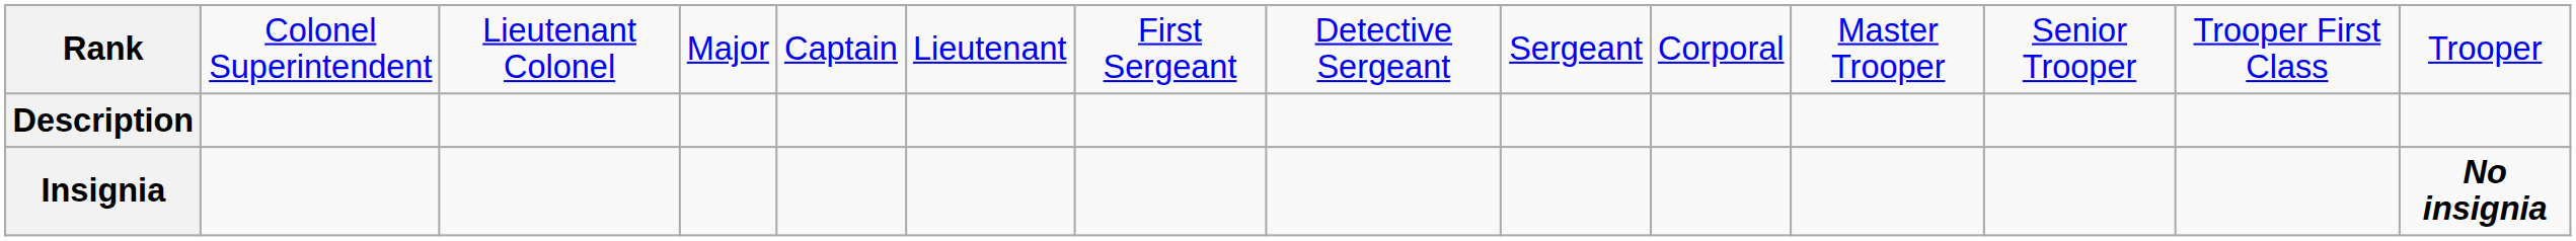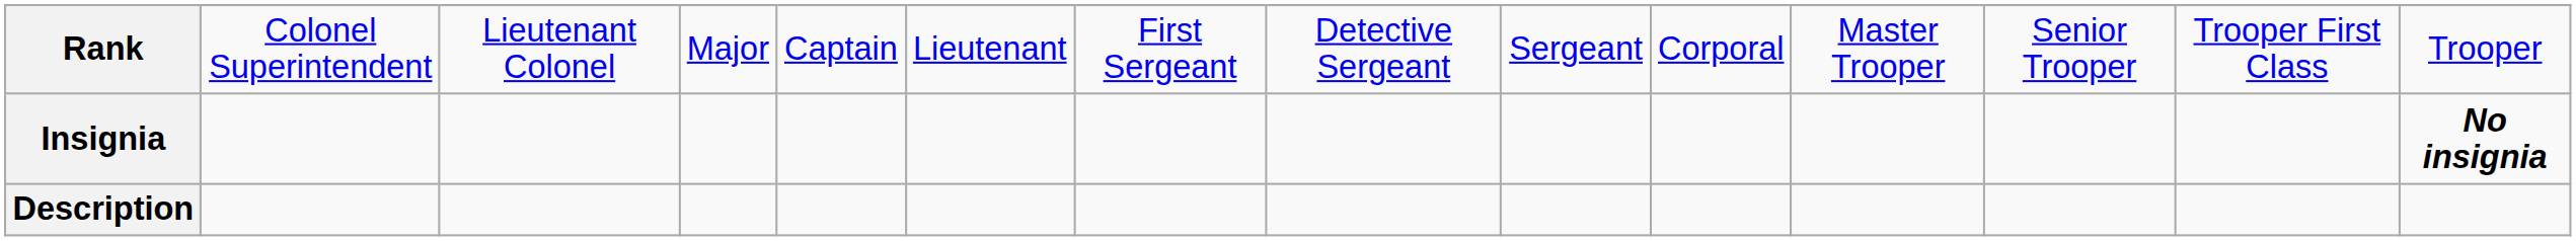rows swapped: Insignia <-> Description
